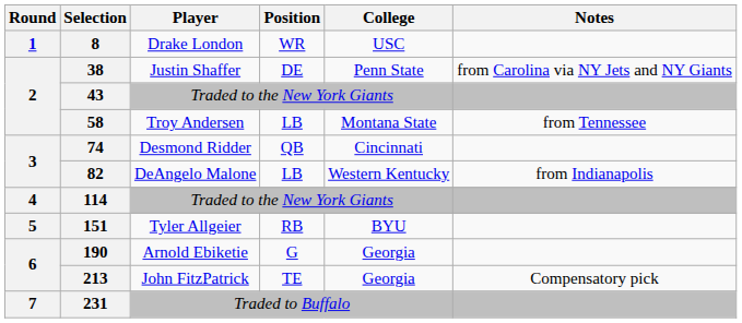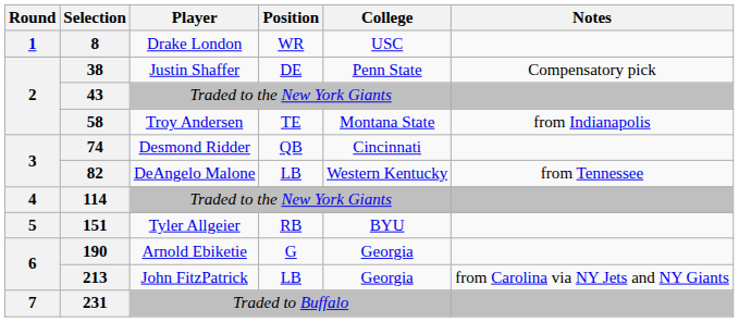38 | Notes: from Carolina via NY Jets and NY Giants -> Compensatory pick
58 | Position: LB -> TE
58 | Notes: from Tennessee -> from Indianapolis
82 | Notes: from Indianapolis -> from Tennessee
213 | Position: TE -> LB
213 | Notes: Compensatory pick -> from Carolina via NY Jets and NY Giants
